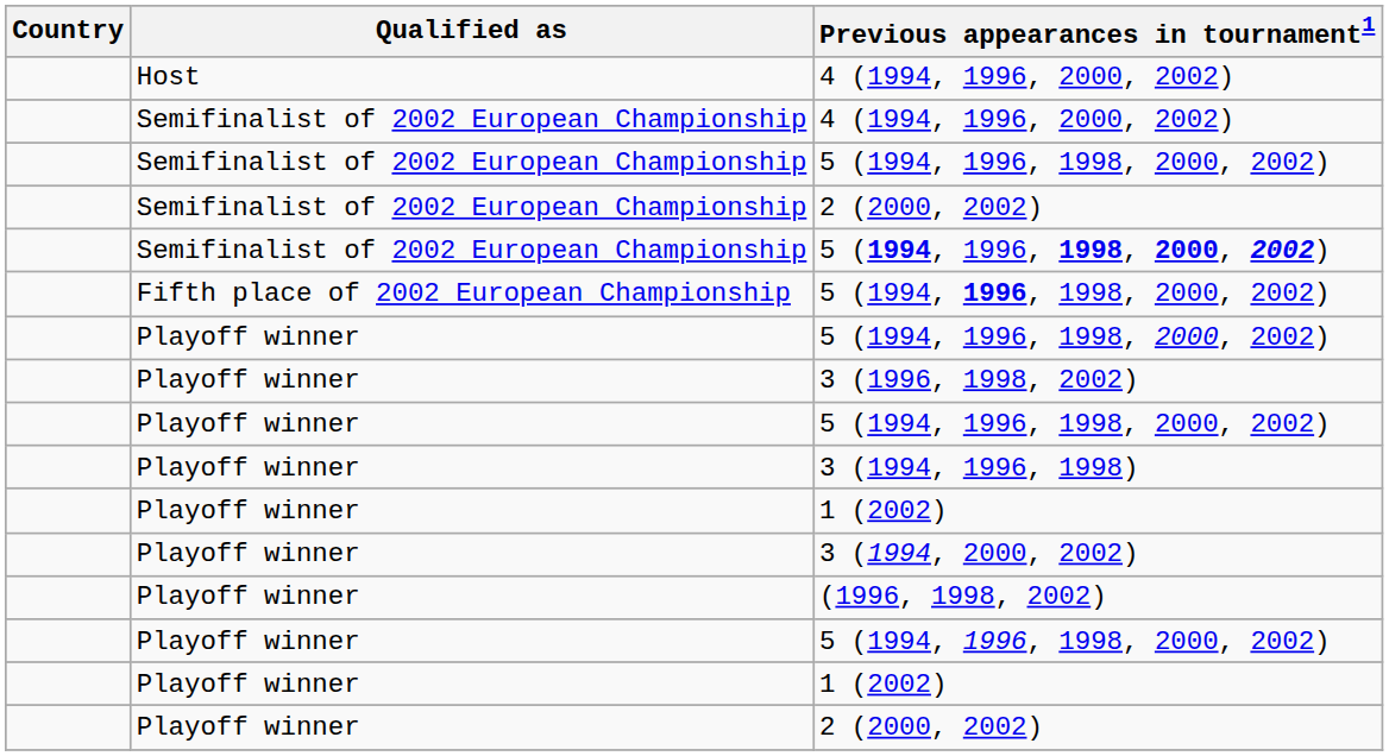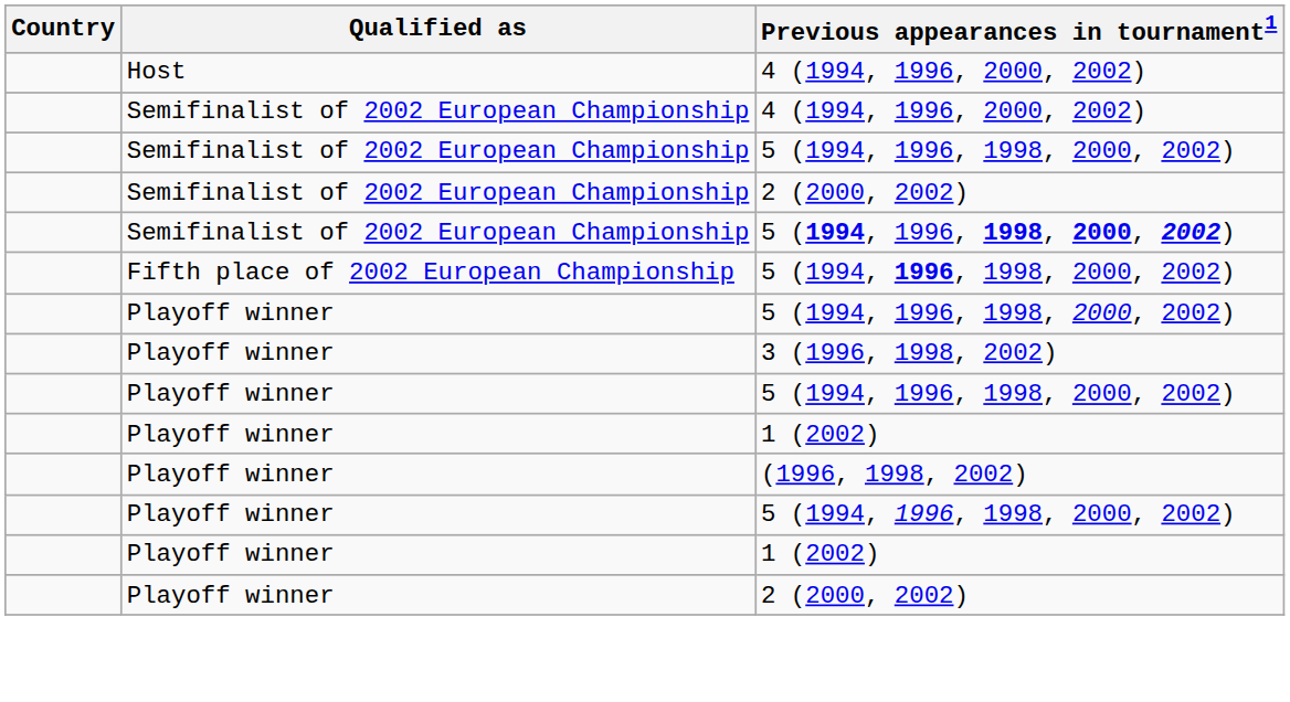- row: Playoff winner | 3 (1994, 1996, 1998)
- row: Playoff winner | 3 (1994, 2000, 2002)
